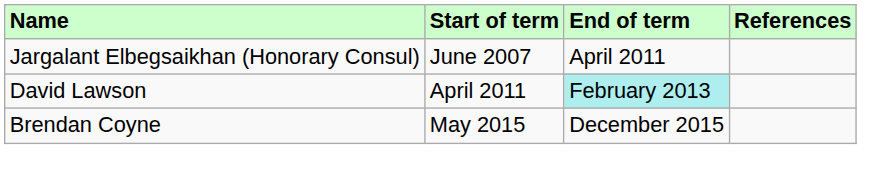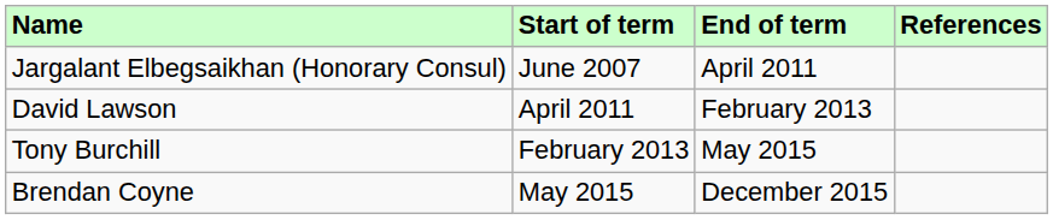David Lawson | End of term: paleturquoise background -> no background
+ row: Tony Burchill | February 2013 | May 2015
